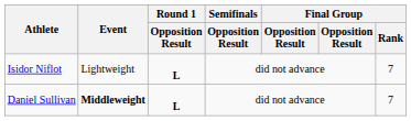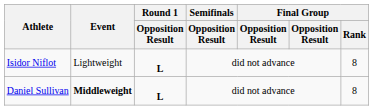Isidor Niflot | Final Group / Rank: 7 -> 8
Daniel Sullivan | Final Group / Rank: 7 -> 8
